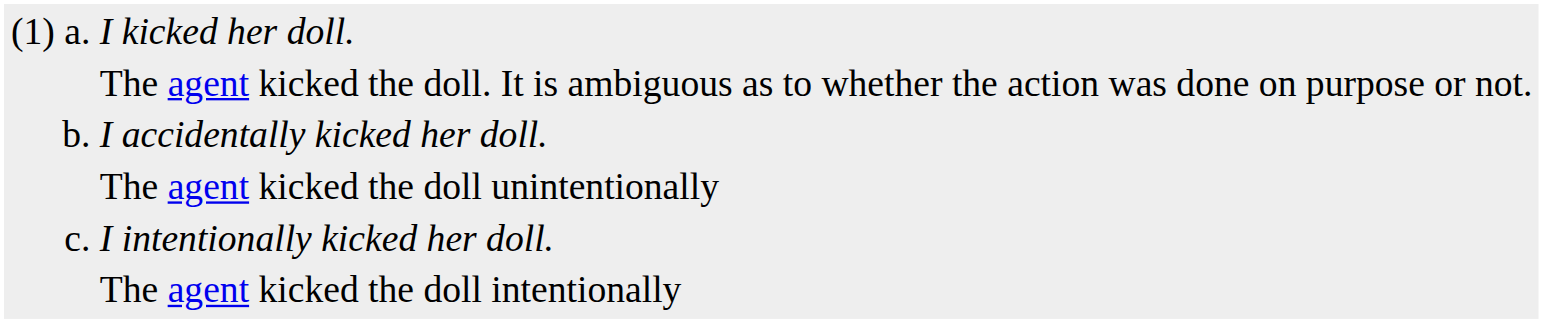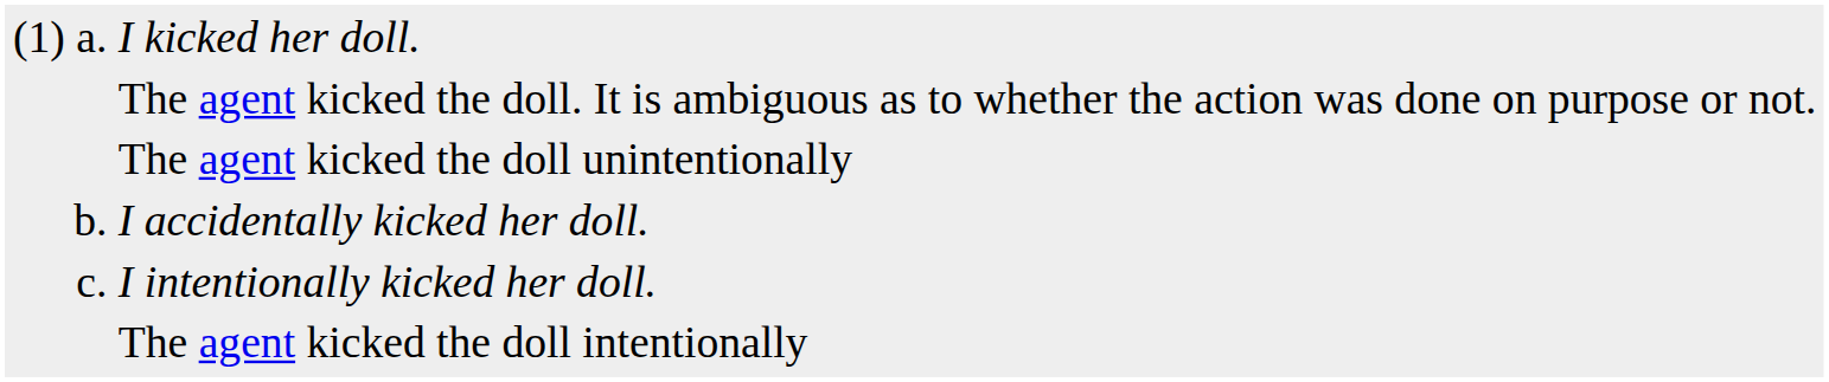rows swapped: I accidentally kicked her doll. <-> The agent kicked the doll unintentionally
